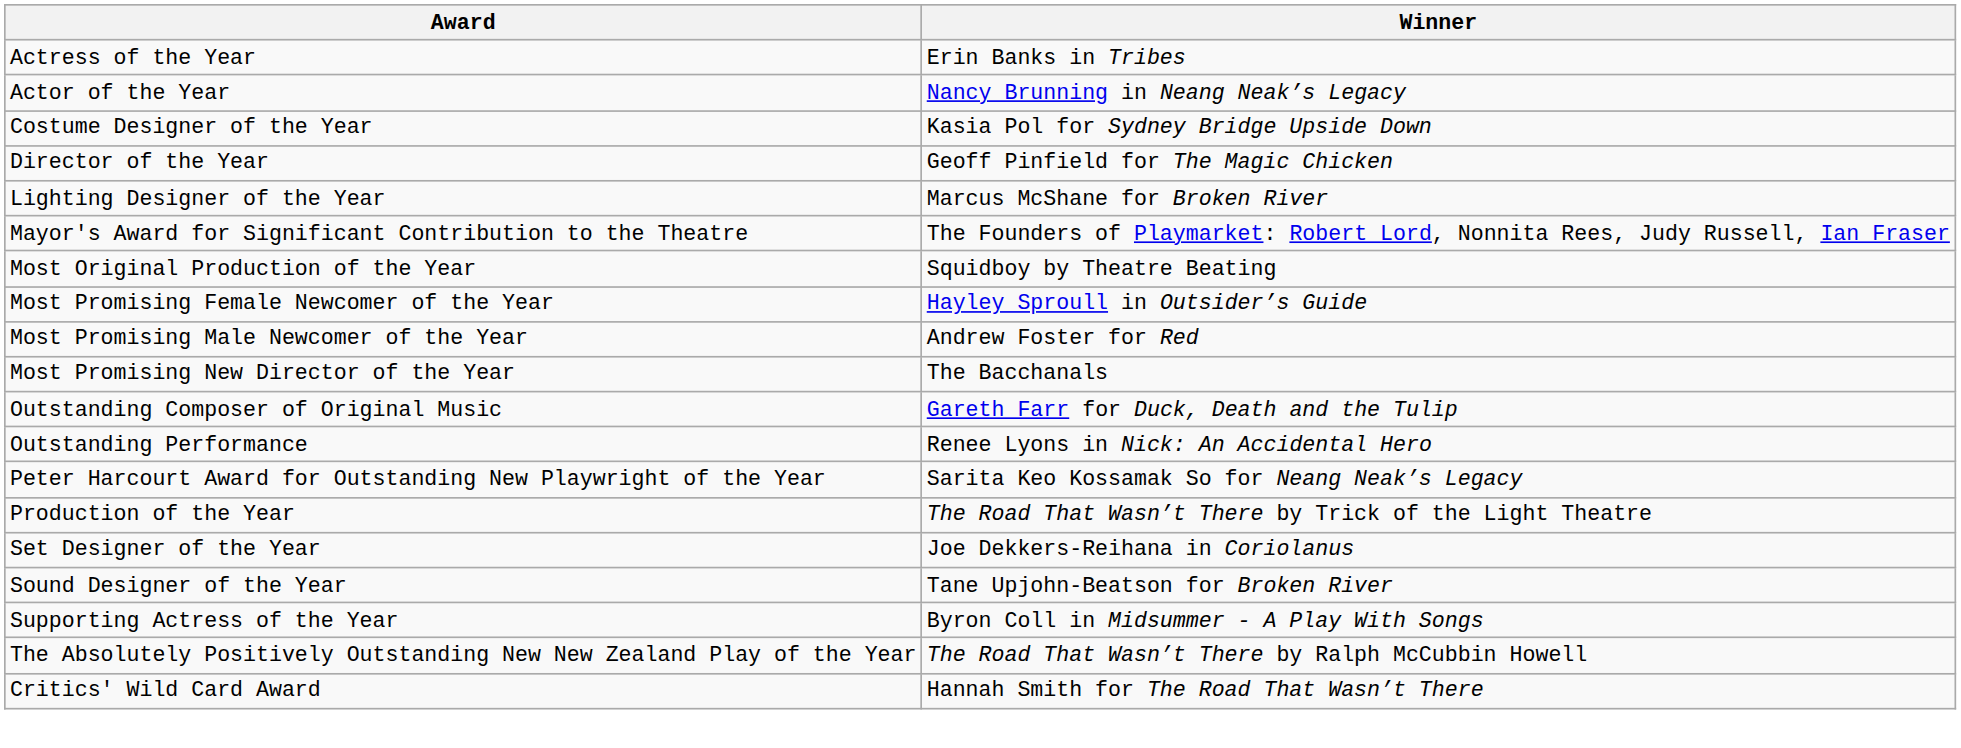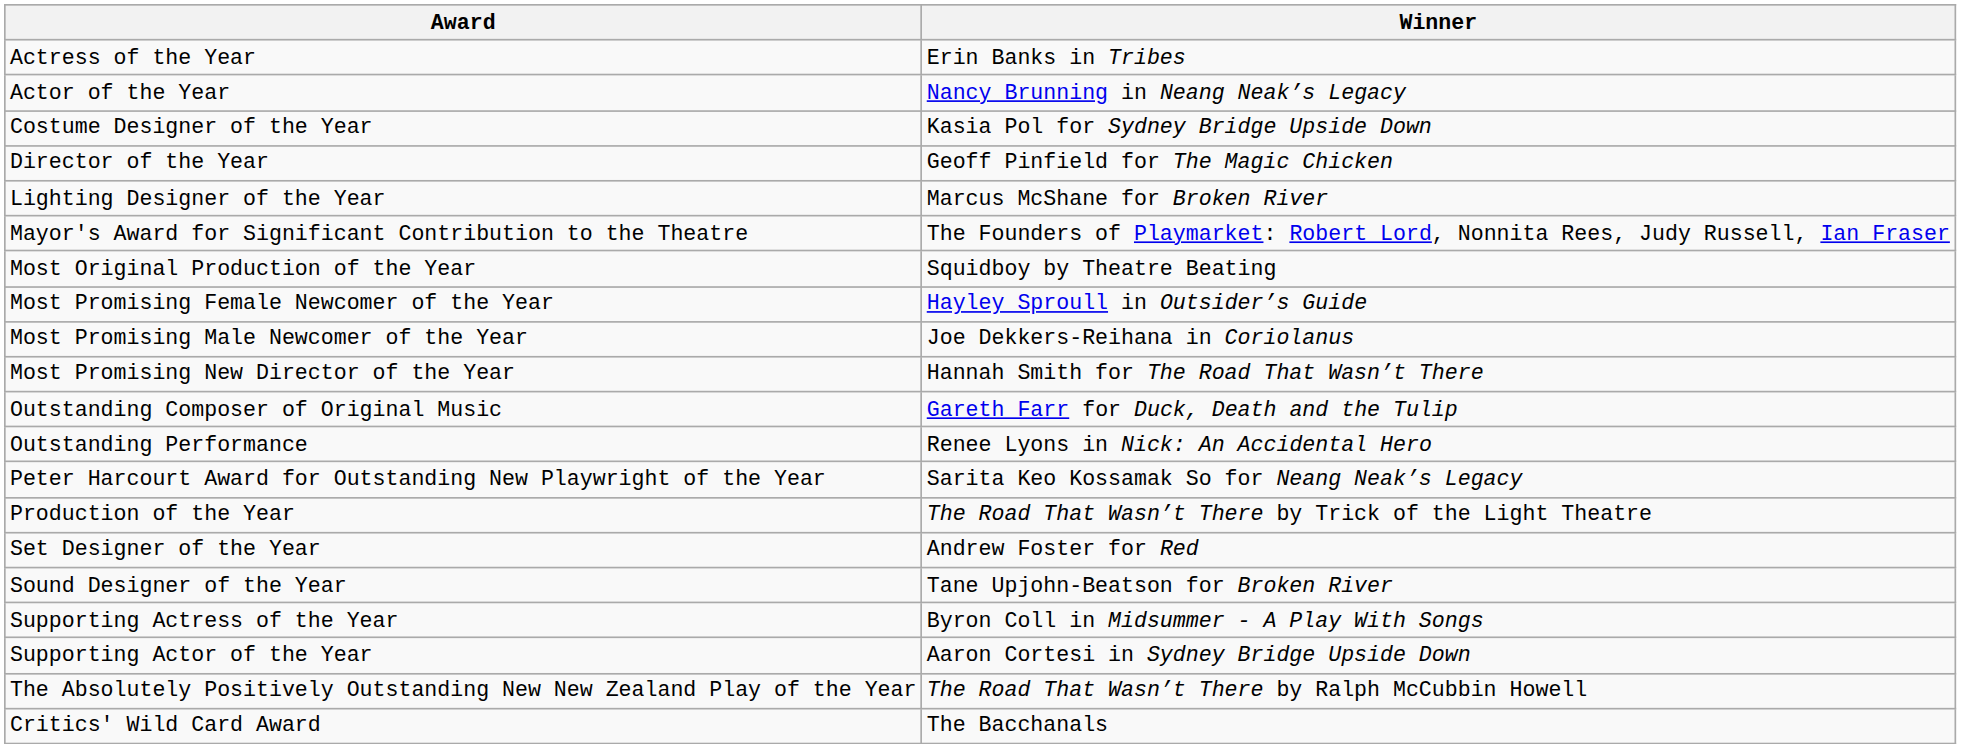Most Promising Male Newcomer of the Year | Winner: Andrew Foster for Red -> Joe Dekkers-Reihana in Coriolanus
Most Promising New Director of the Year | Winner: The Bacchanals -> Hannah Smith for The Road That Wasn’t There
Set Designer of the Year | Winner: Joe Dekkers-Reihana in Coriolanus -> Andrew Foster for Red
+ row: Supporting Actor of the Year | Aaron Cortesi in Sydney Bridge Upside Down
Critics' Wild Card Award | Winner: Hannah Smith for The Road That Wasn’t There -> The Bacchanals
